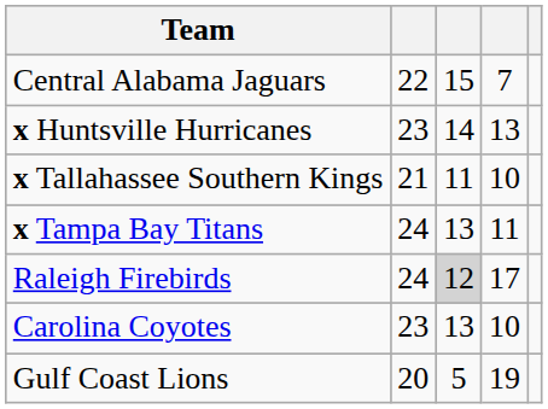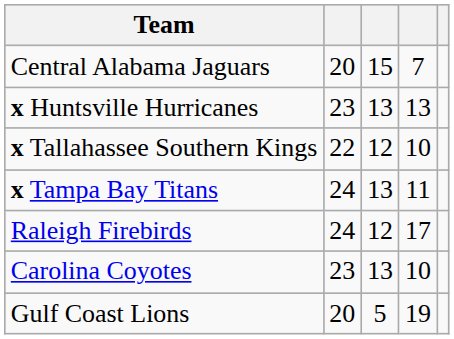Central Alabama Jaguars | column 2: 22 -> 20
x Huntsville Hurricanes | column 3: 14 -> 13
x Tallahassee Southern Kings | column 2: 21 -> 22
x Tallahassee Southern Kings | column 3: 11 -> 12
Raleigh Firebirds | column 3: lightgrey background -> no background
